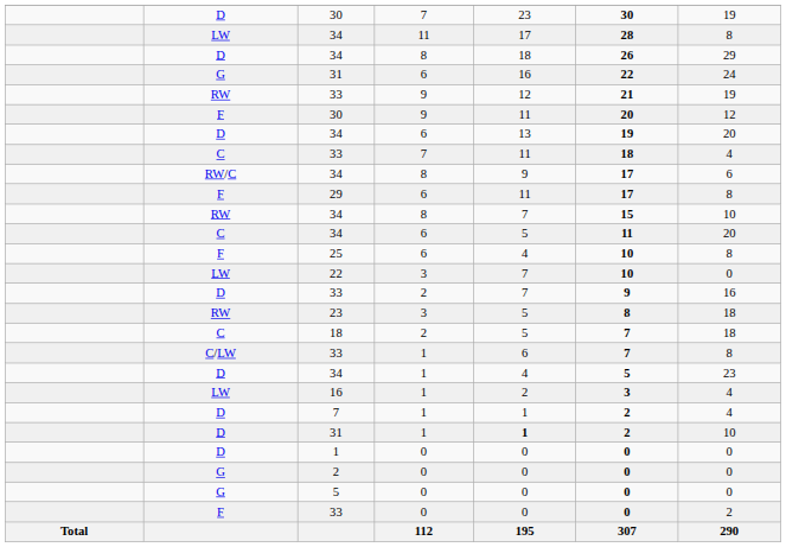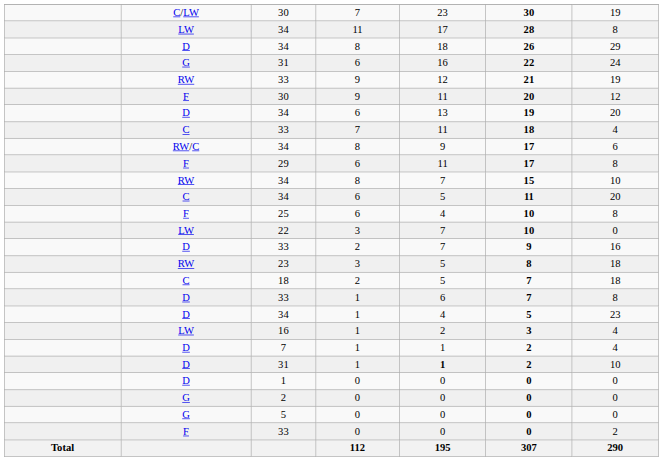30 / 7 | column 2: D -> C/LW
33 / 1 | column 2: C/LW -> D
